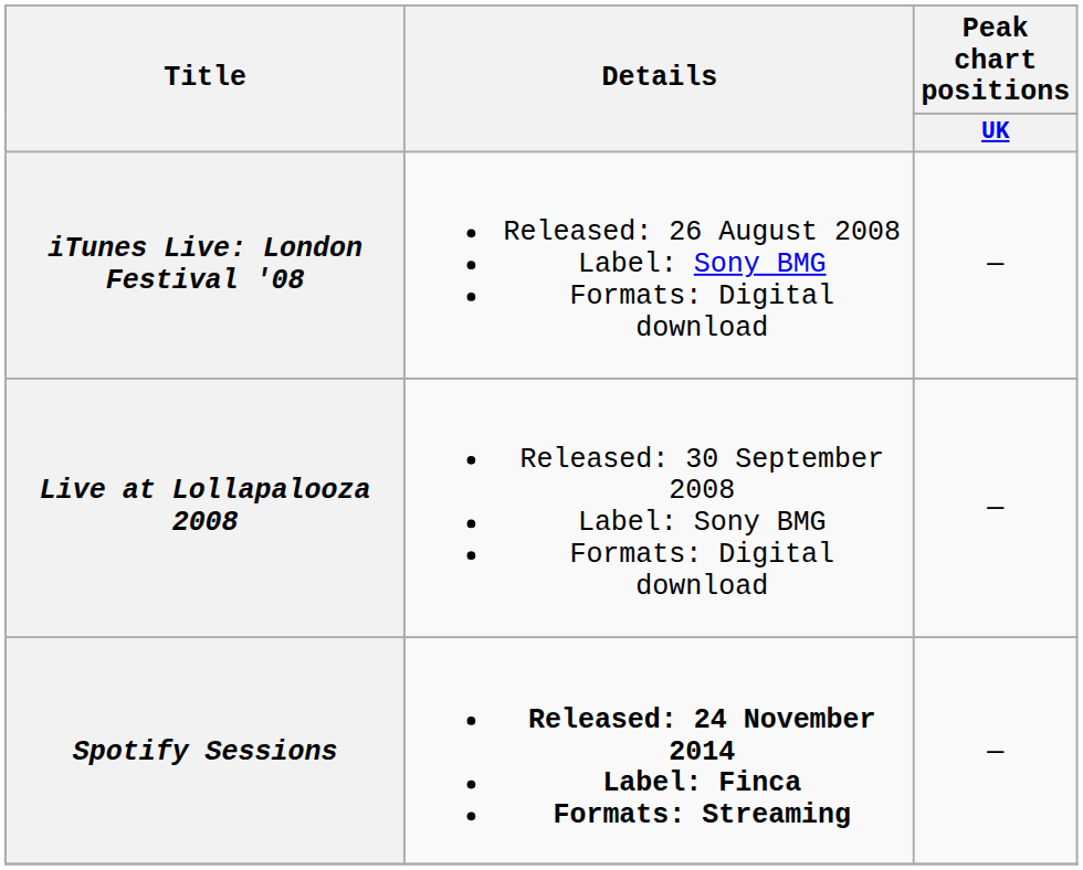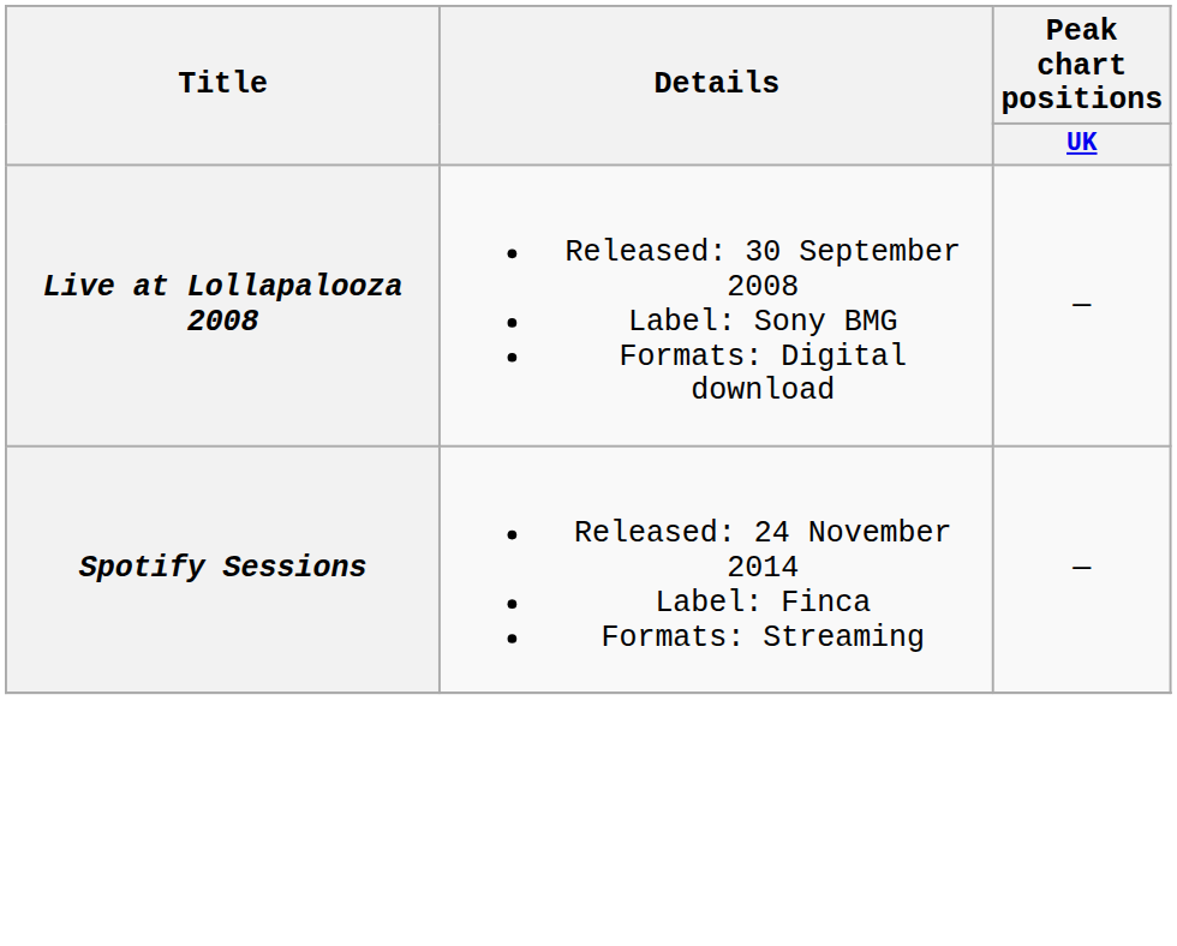- row: iTunes Live: London Festival '08 | Released: 26 August 2008 Label: Sony BMG Formats: Digital download | —
Spotify Sessions | Details: bold -> normal
